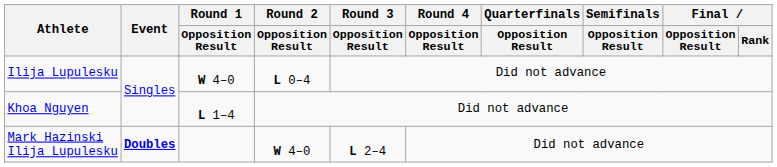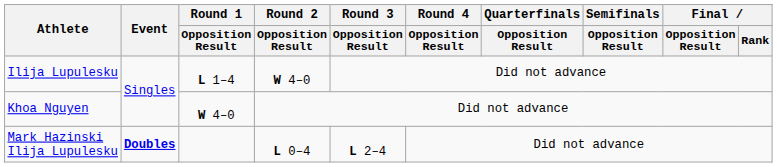Ilija Lupulesku | Round 1 / Opposition Result: W 4–0 -> L 1–4
Ilija Lupulesku | Round 2 / Opposition Result: L 0–4 -> W 4–0
Khoa Nguyen | Round 1 / Opposition Result: L 1–4 -> W 4–0
Mark Hazinski Ilija Lupulesku | Round 2 / Opposition Result: W 4–0 -> L 0–4
